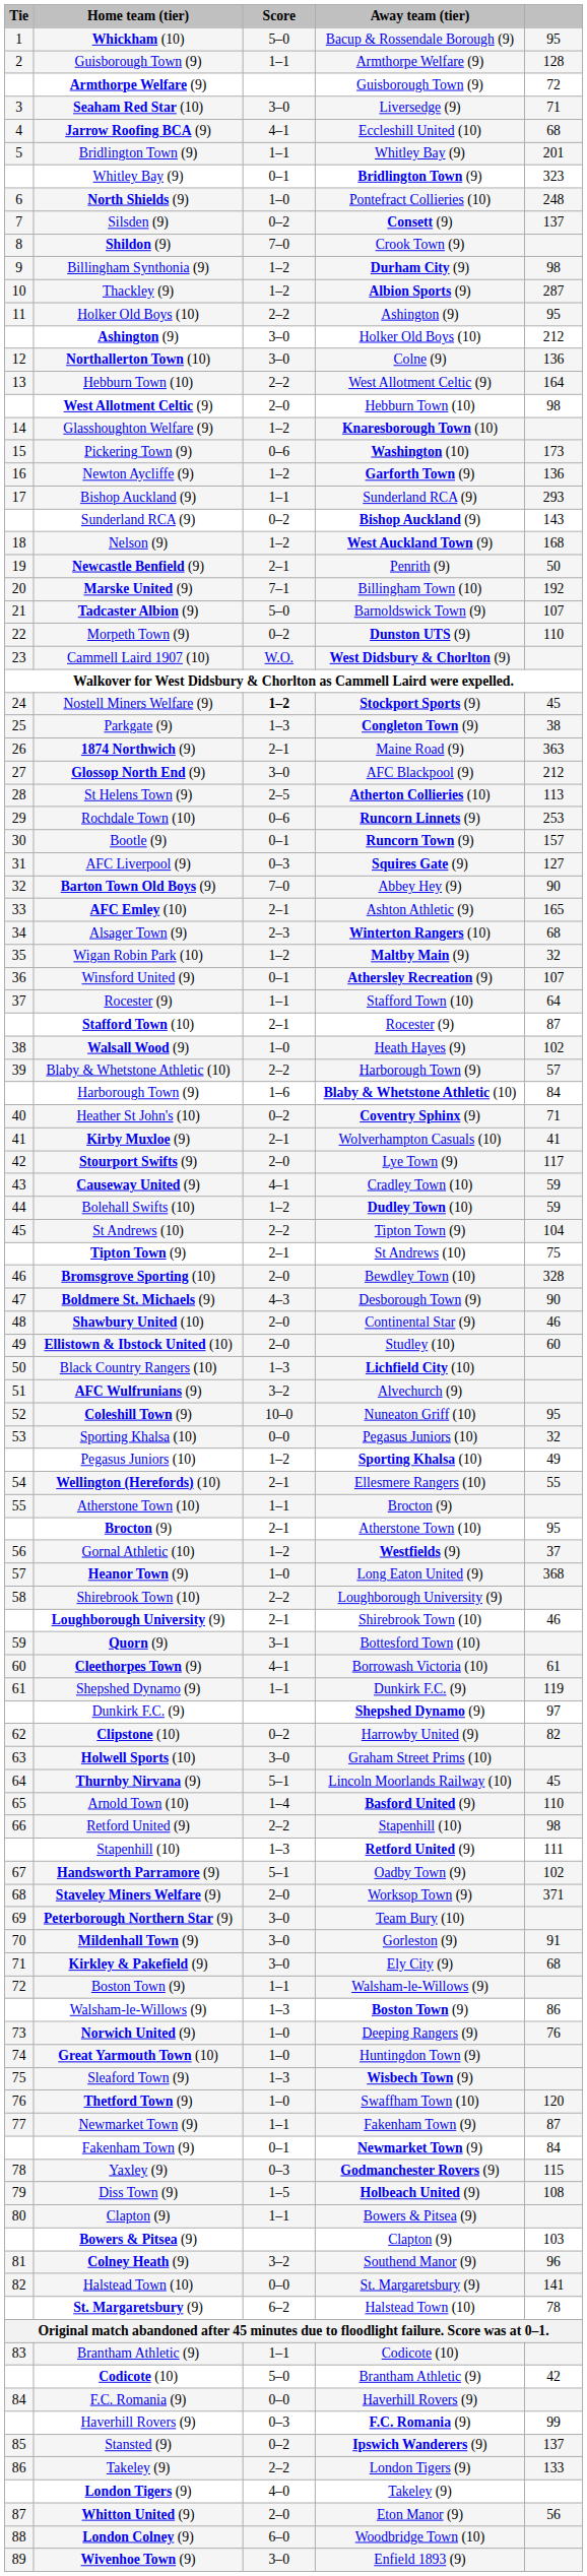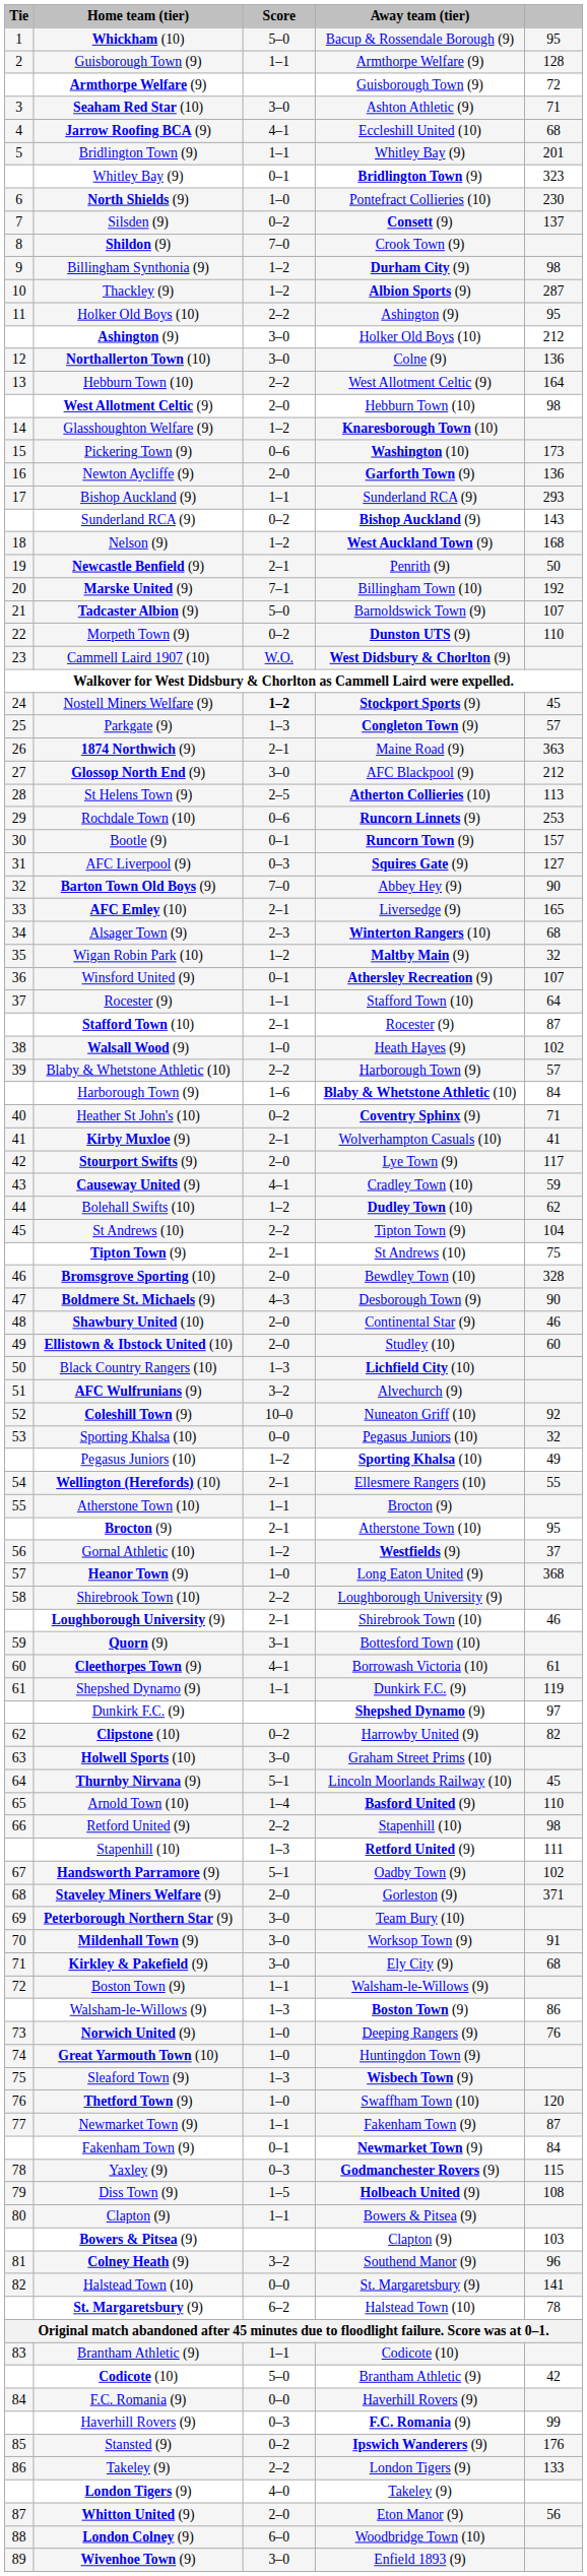Seaham Red Star (10) | Away team (tier): Liversedge (9) -> Ashton Athletic (9)
North Shields (9) | column 5: 248 -> 230
Newton Aycliffe (9) | Score: 1–2 -> 2–0
Parkgate (9) | column 5: 38 -> 57
AFC Emley (10) | Away team (tier): Ashton Athletic (9) -> Liversedge (9)
Bolehall Swifts (10) | column 5: 59 -> 62
Coleshill Town (9) | column 5: 95 -> 92
Staveley Miners Welfare (9) | Away team (tier): Worksop Town (9) -> Gorleston (9)
Mildenhall Town (9) | Away team (tier): Gorleston (9) -> Worksop Town (9)
Stansted (9) | column 5: 137 -> 176
